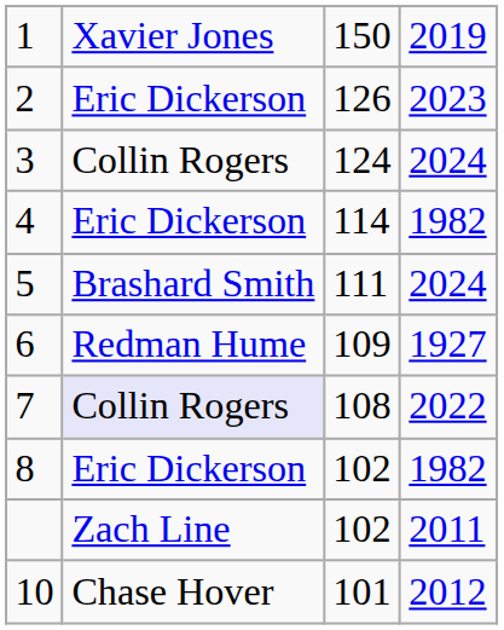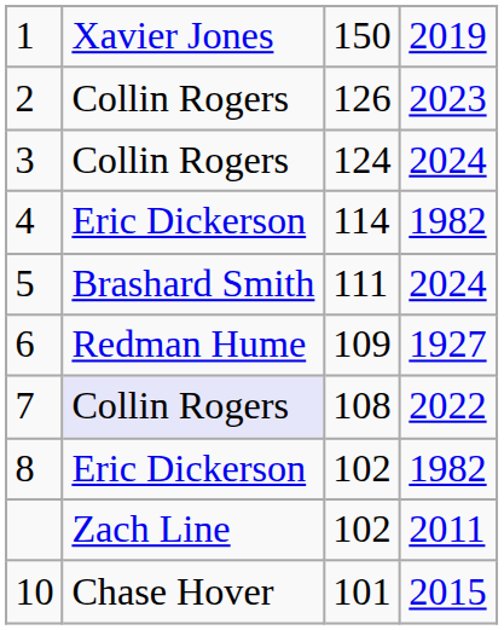2 | column 2: Eric Dickerson -> Collin Rogers
10 | column 4: 2012 -> 2015
